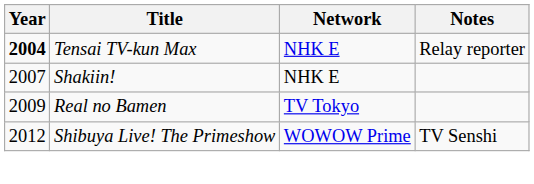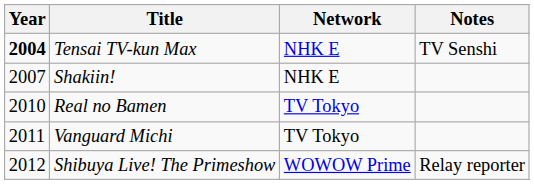Tensai TV-kun Max | Notes: Relay reporter -> TV Senshi
Real no Bamen | Year: 2009 -> 2010
+ row: 2011 | Vanguard Michi | TV Tokyo
Shibuya Live! The Primeshow | Notes: TV Senshi -> Relay reporter
